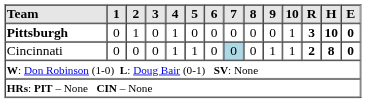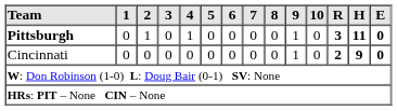Pittsburgh | 9: 0 -> 1
Pittsburgh | 10: 1 -> 0
Pittsburgh | H: 10 -> 11
Cincinnati | 4: 1 -> 0
Cincinnati | 5: 1 -> 0
Cincinnati | 7: lightblue background -> no background
Cincinnati | 10: 1 -> 0
Cincinnati | H: 8 -> 9
